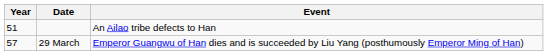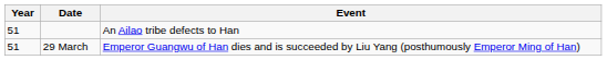29 March | Year: 57 -> 51
